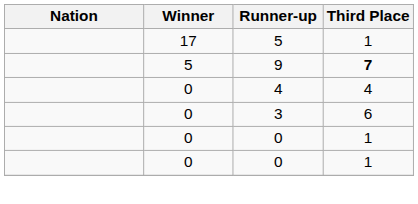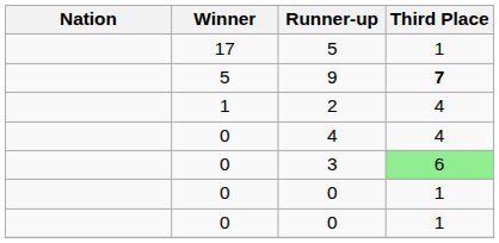+ row: 1 | 2 | 4
3 | Third Place: no background -> lightgreen background
